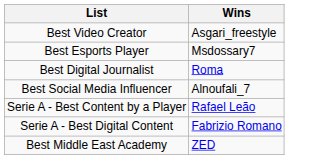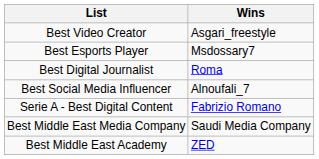- row: Serie A - Best Content by a Player | Rafael Leão
+ row: Best Middle East Media Company | Saudi Media Company
